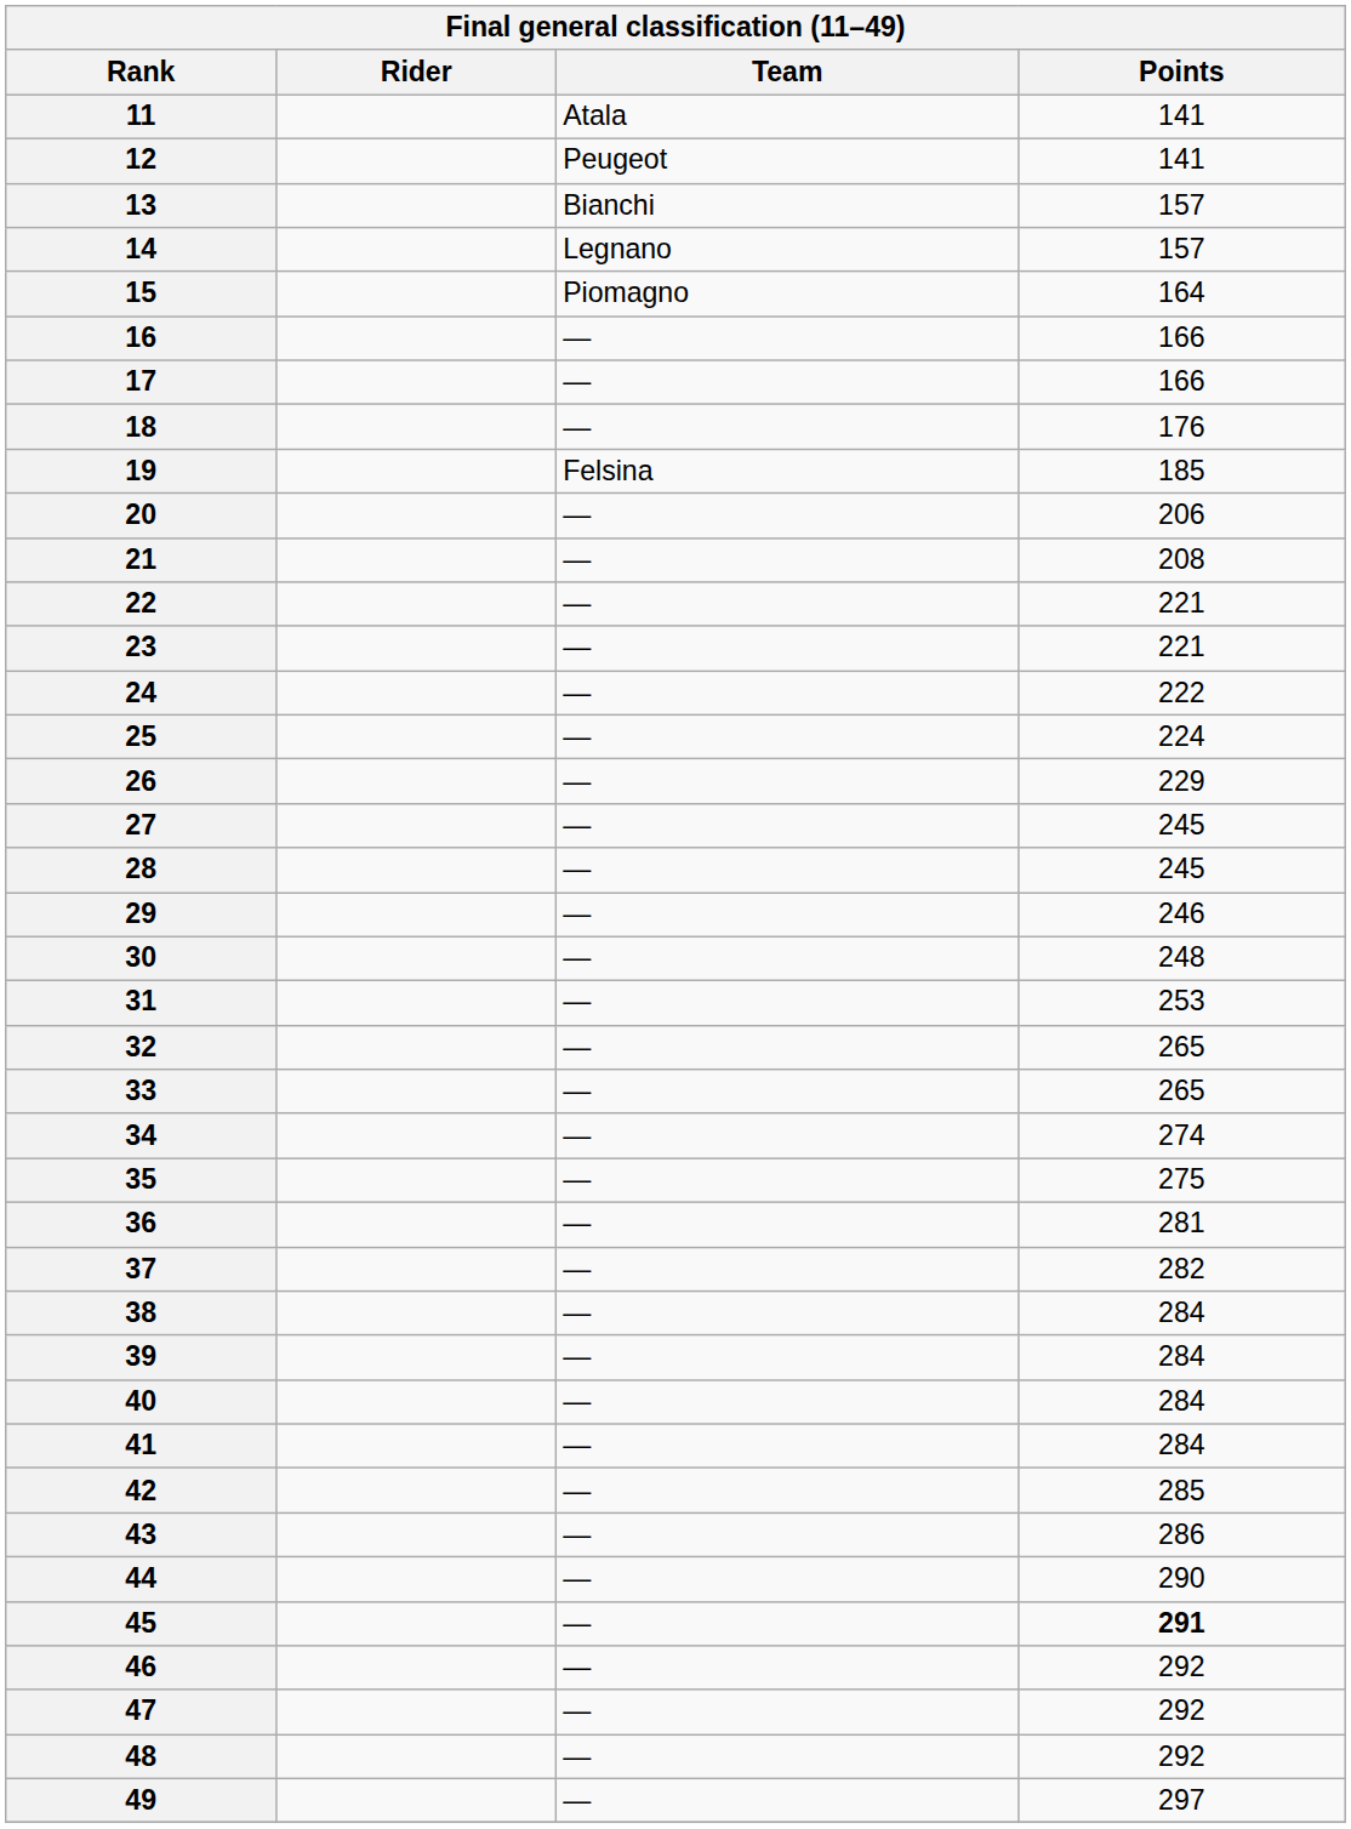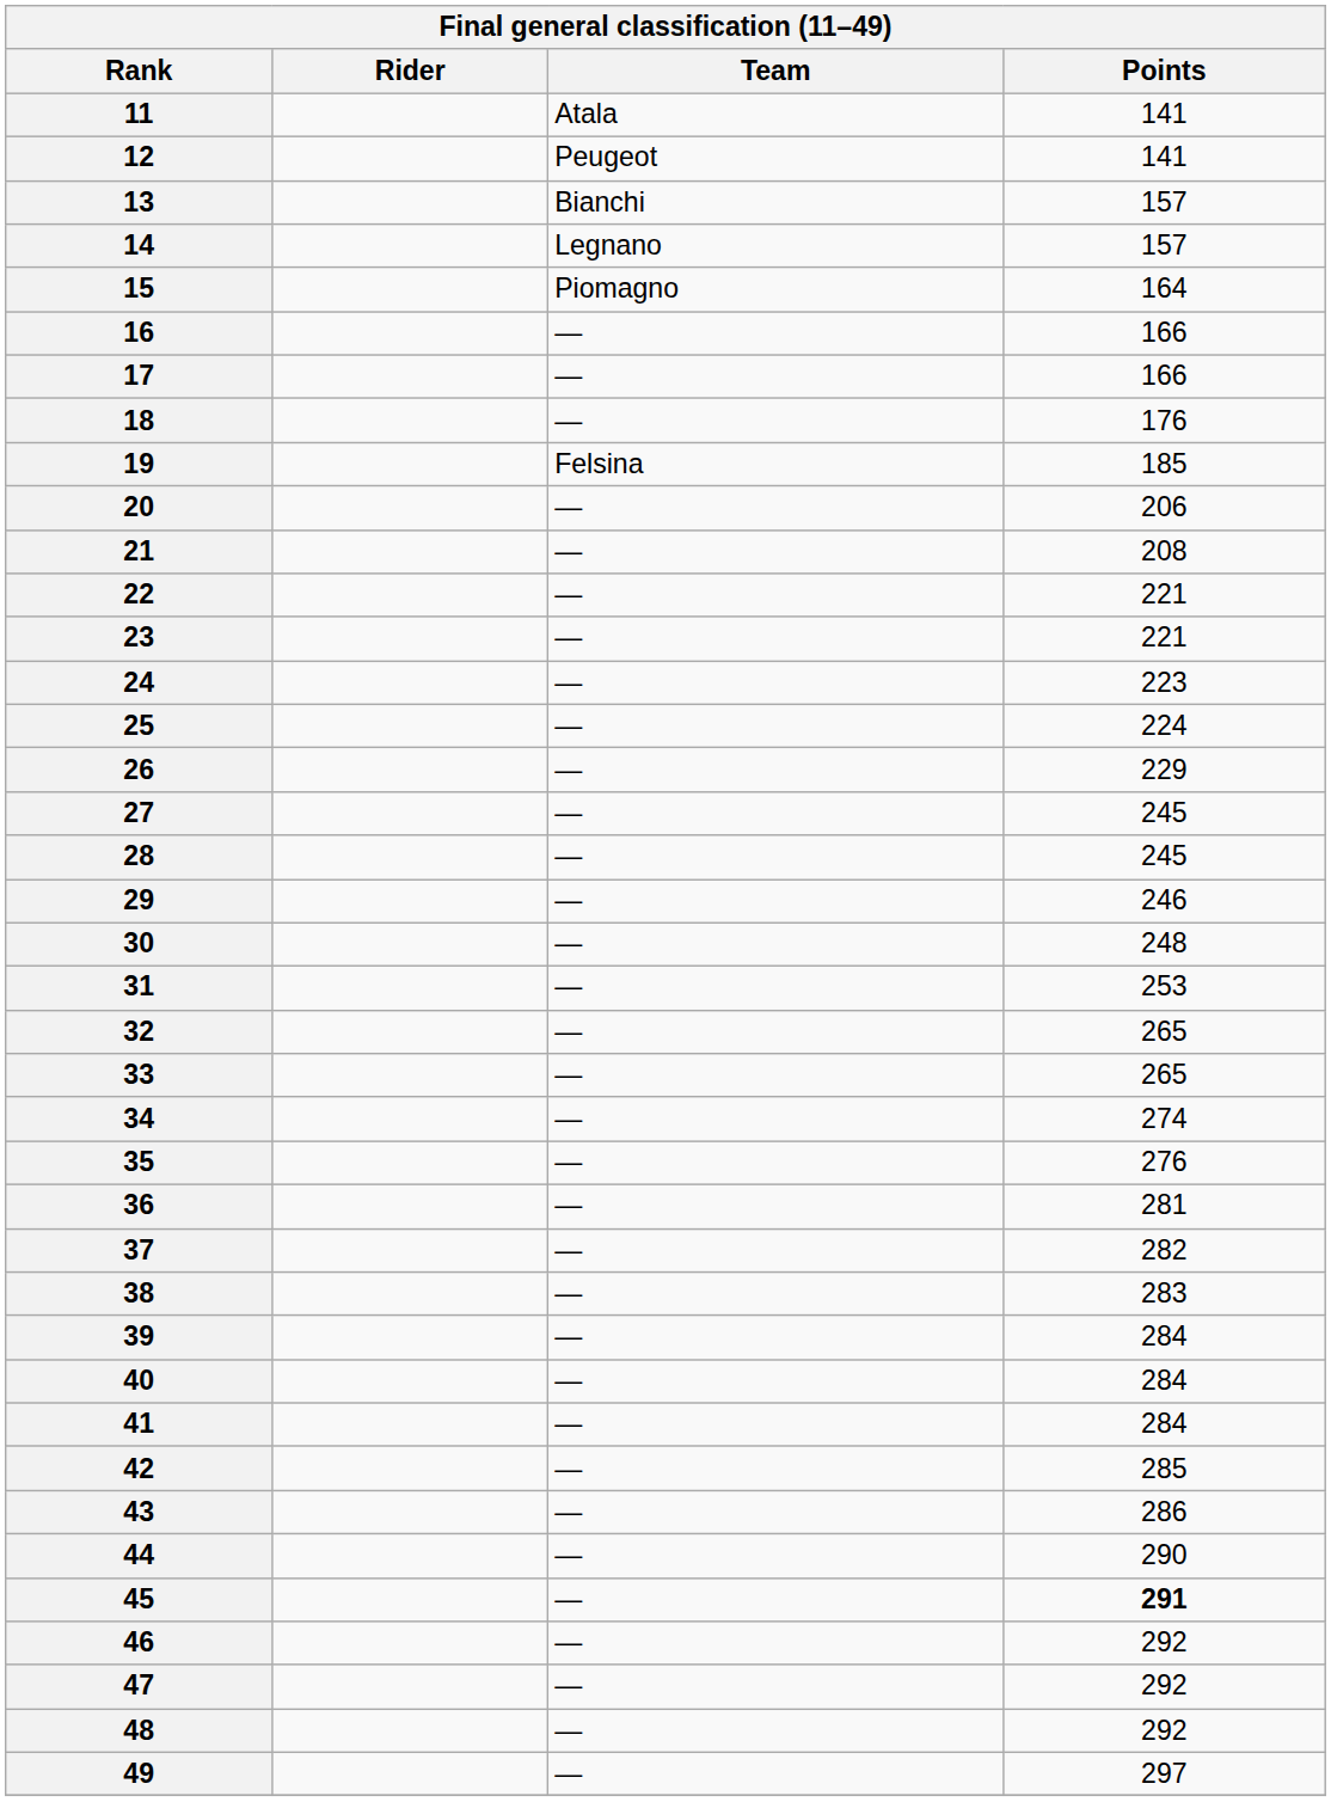24 | Points: 222 -> 223
35 | Points: 275 -> 276
38 | Points: 284 -> 283
